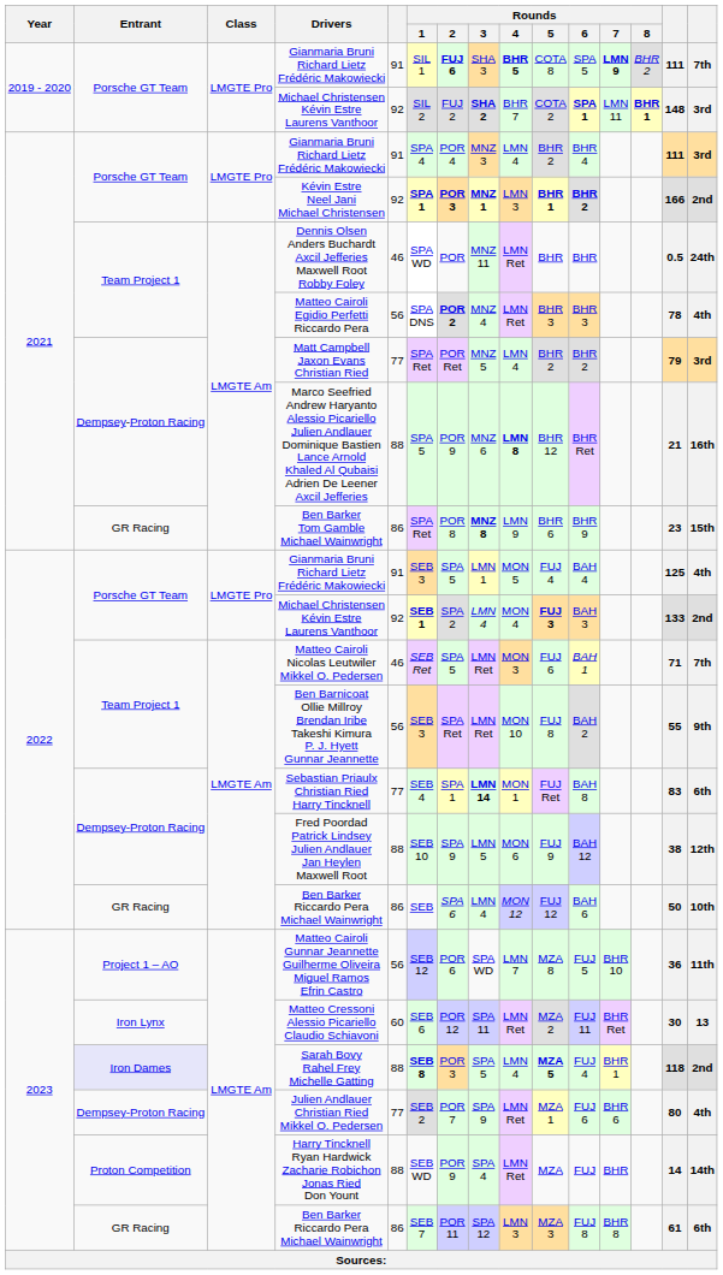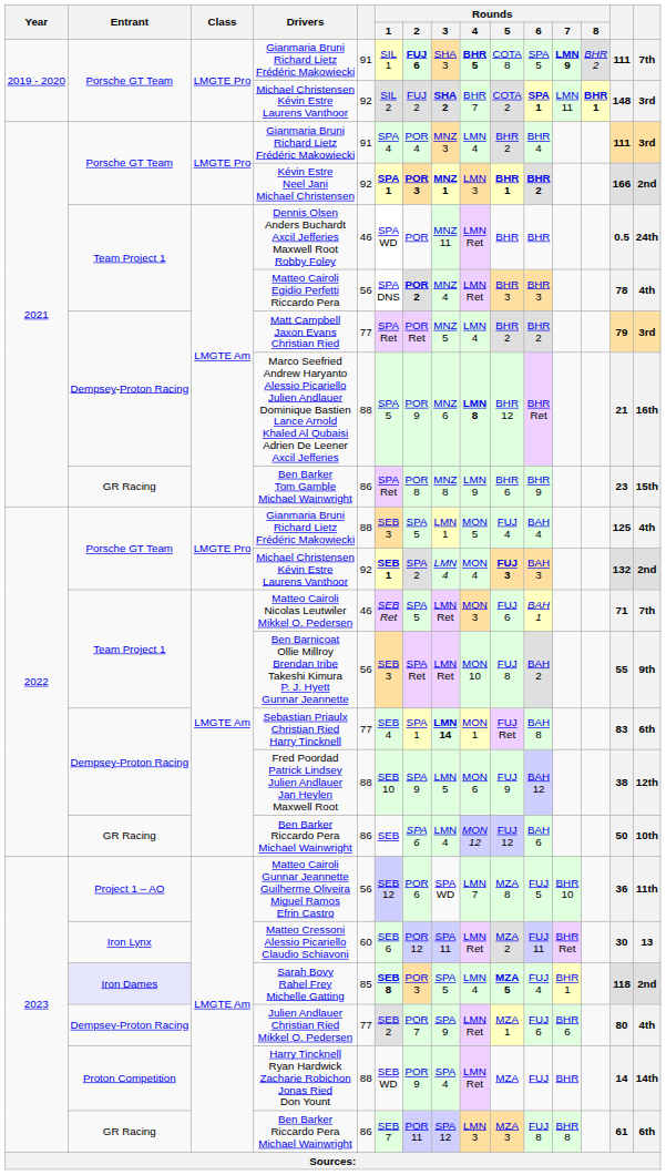Ben Barker Tom Gamble Michael Wainwright | Rounds / 3: bold -> normal
2022 / Gianmaria Bruni Richard Lietz Frédéric Makowiecki | column 5: 91 -> 88
2022 / Michael Christensen Kévin Estre Laurens Vanthoor | column 14: 133 -> 132
Sarah Bovy Rahel Frey Michelle Gatting | column 5: 88 -> 85
